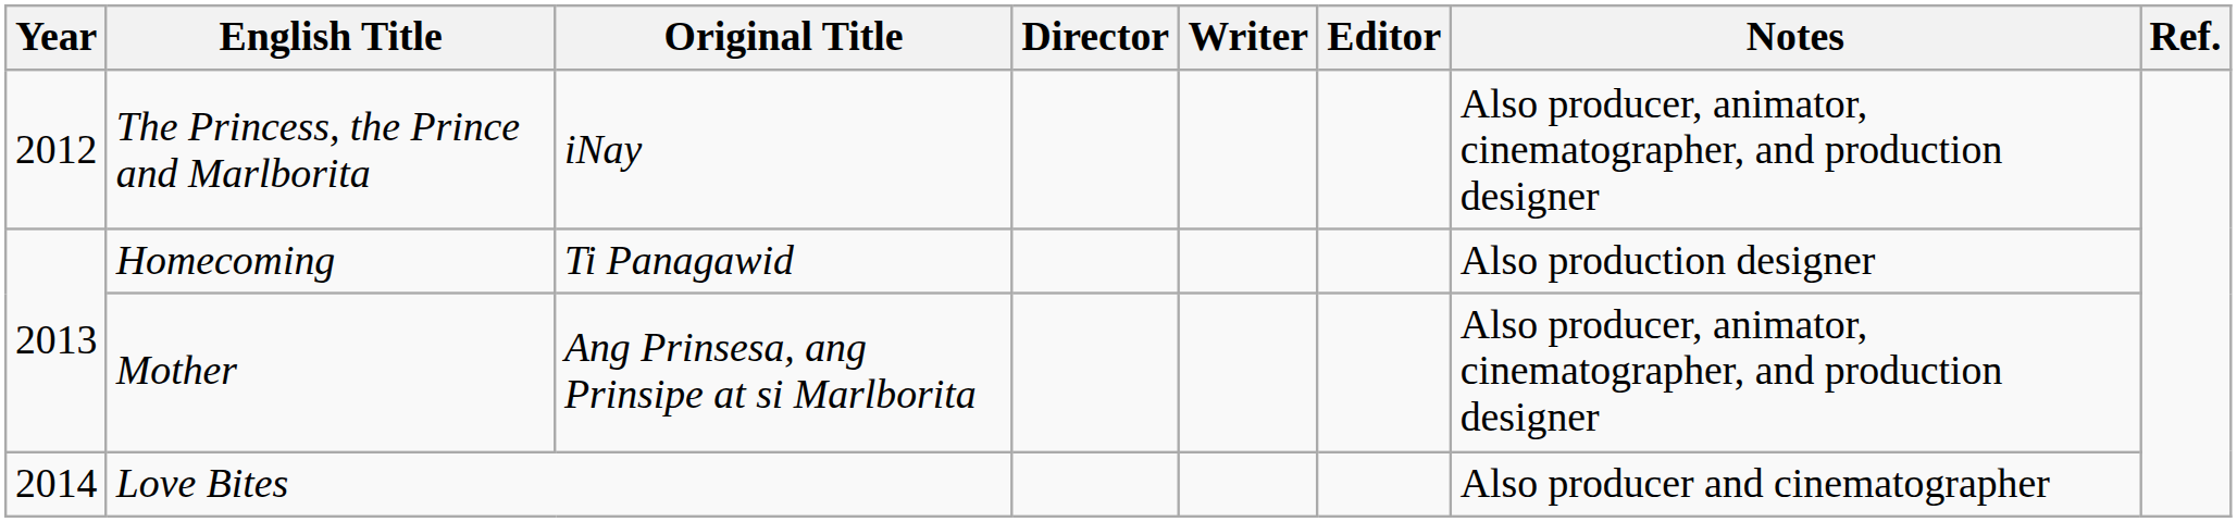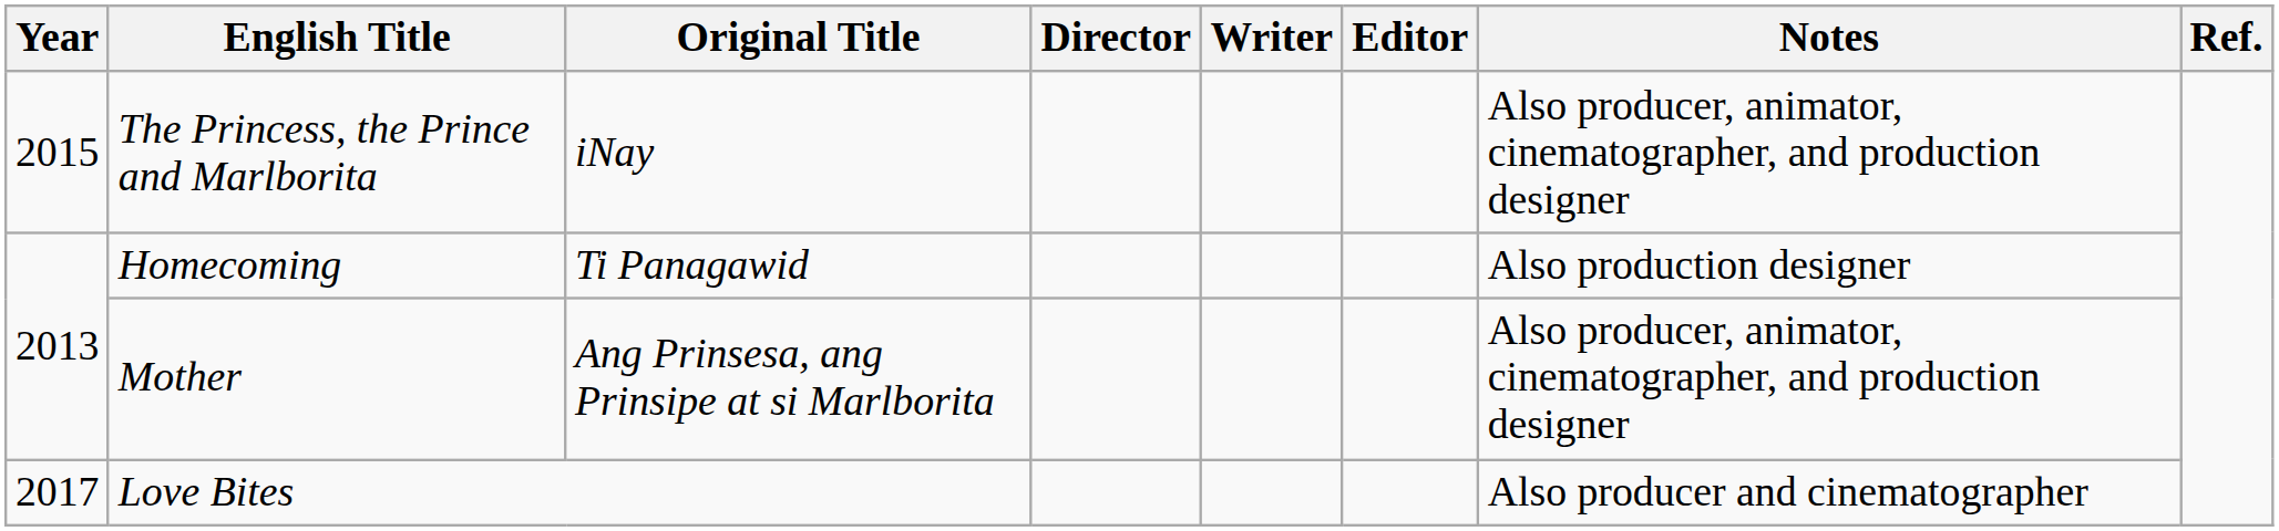The Princess, the Prince and Marlborita | Year: 2012 -> 2015
Love Bites | Year: 2014 -> 2017
